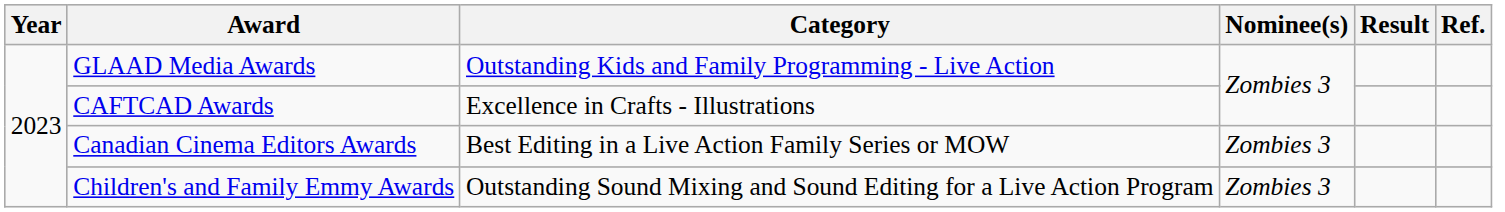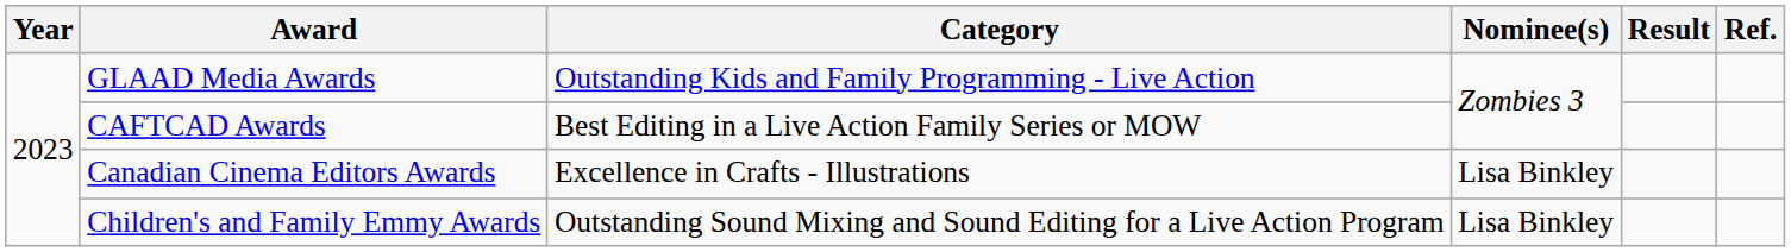CAFTCAD Awards | Category: Excellence in Crafts - Illustrations -> Best Editing in a Live Action Family Series or MOW
Canadian Cinema Editors Awards | Category: Best Editing in a Live Action Family Series or MOW -> Excellence in Crafts - Illustrations
Canadian Cinema Editors Awards | Nominee(s): Zombies 3 -> Lisa Binkley
Children's and Family Emmy Awards | Nominee(s): Zombies 3 -> Lisa Binkley
